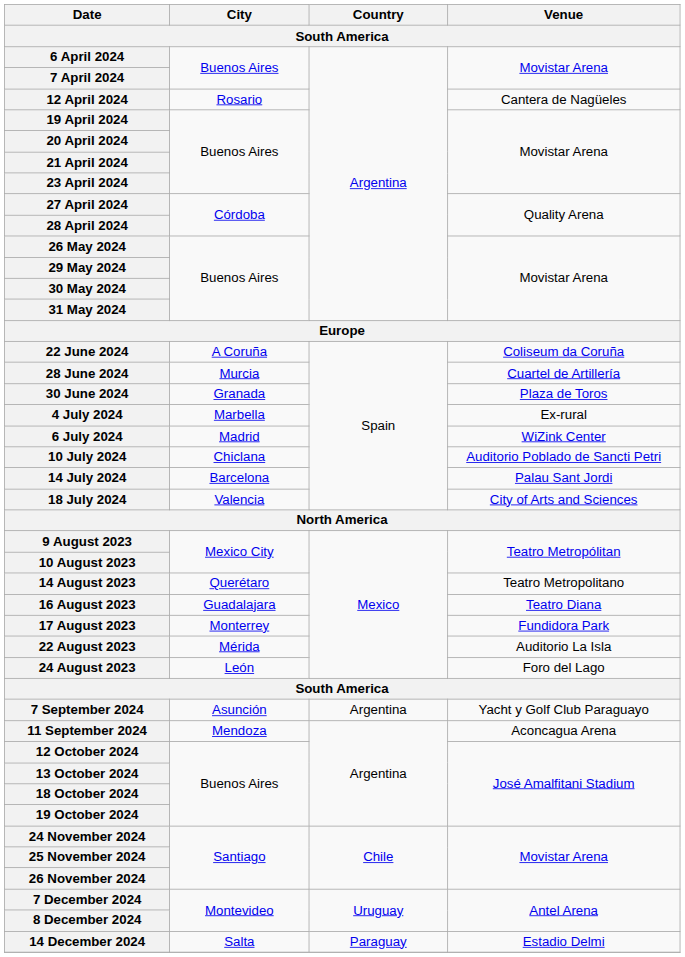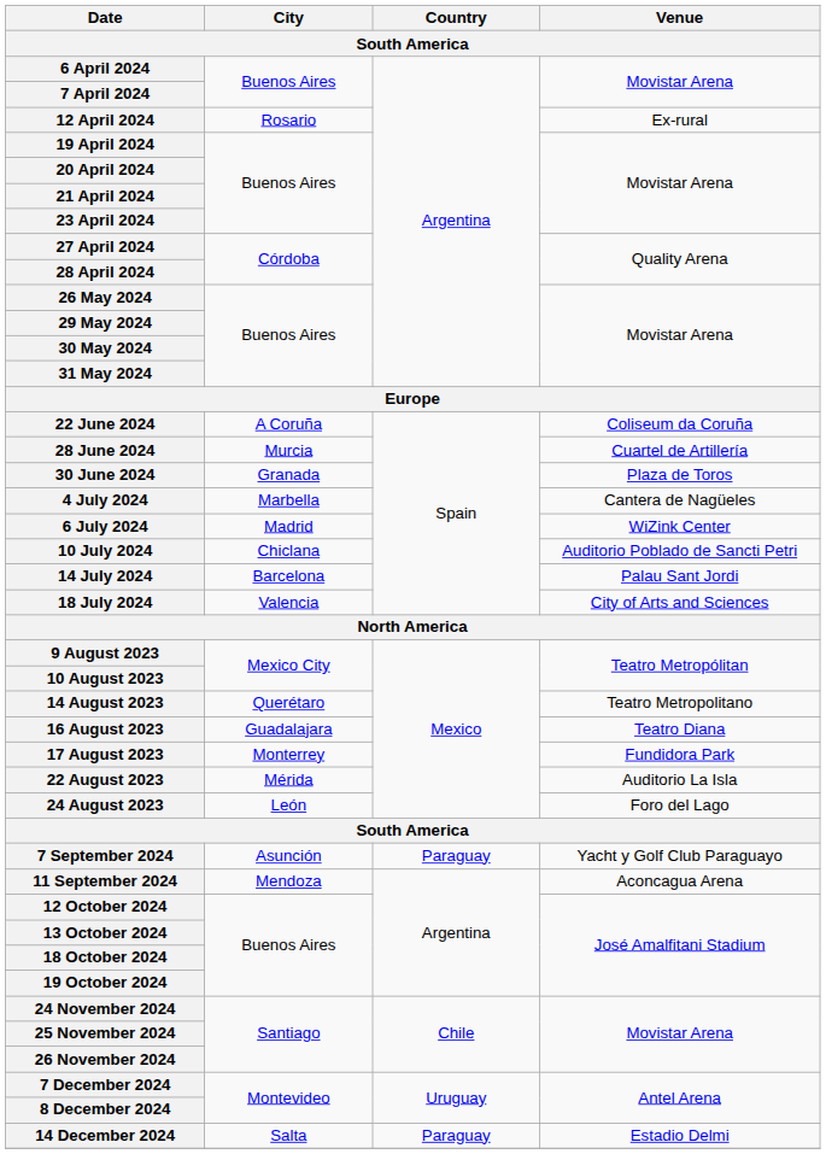12 April 2024 | Venue: Cantera de Nagüeles -> Ex-rural
4 July 2024 | Venue: Ex-rural -> Cantera de Nagüeles
7 September 2024 | Country: Argentina -> Paraguay
